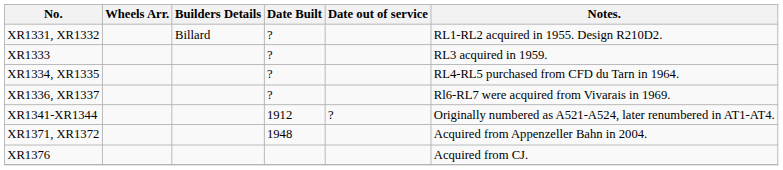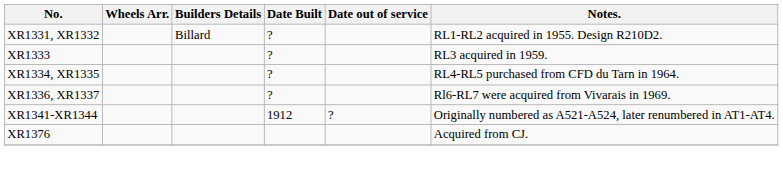- row: XR1371, XR1372 | 1948 | Acquired from Appenzeller Bahn in 2004.
